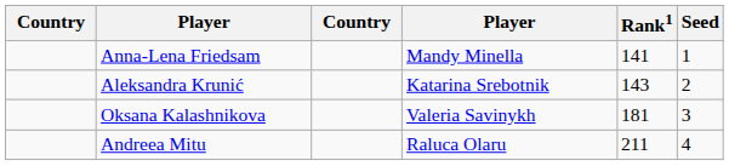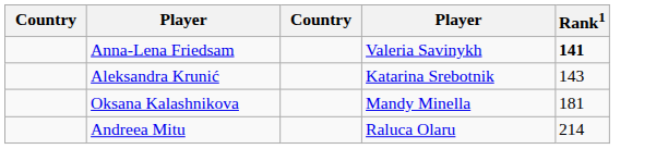- column: Seed | 1 | 2 | 3 | 4
Anna-Lena Friedsam | column 4: Mandy Minella -> Valeria Savinykh
Anna-Lena Friedsam | Rank1: normal -> bold
Oksana Kalashnikova | column 4: Valeria Savinykh -> Mandy Minella
Andreea Mitu | Rank1: 211 -> 214
